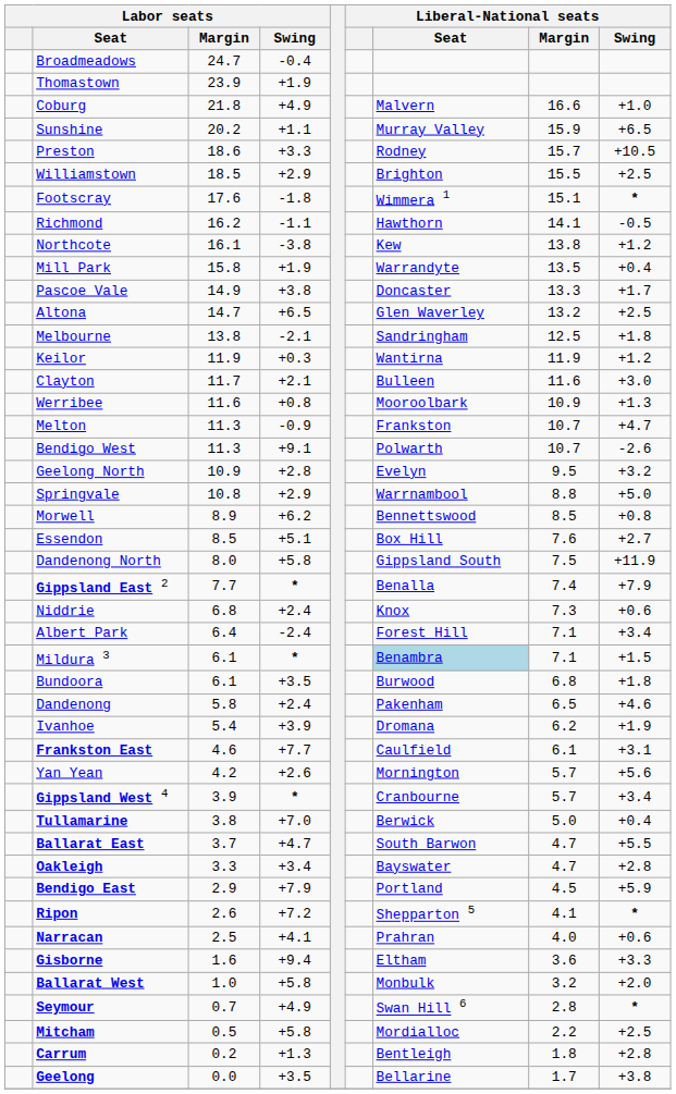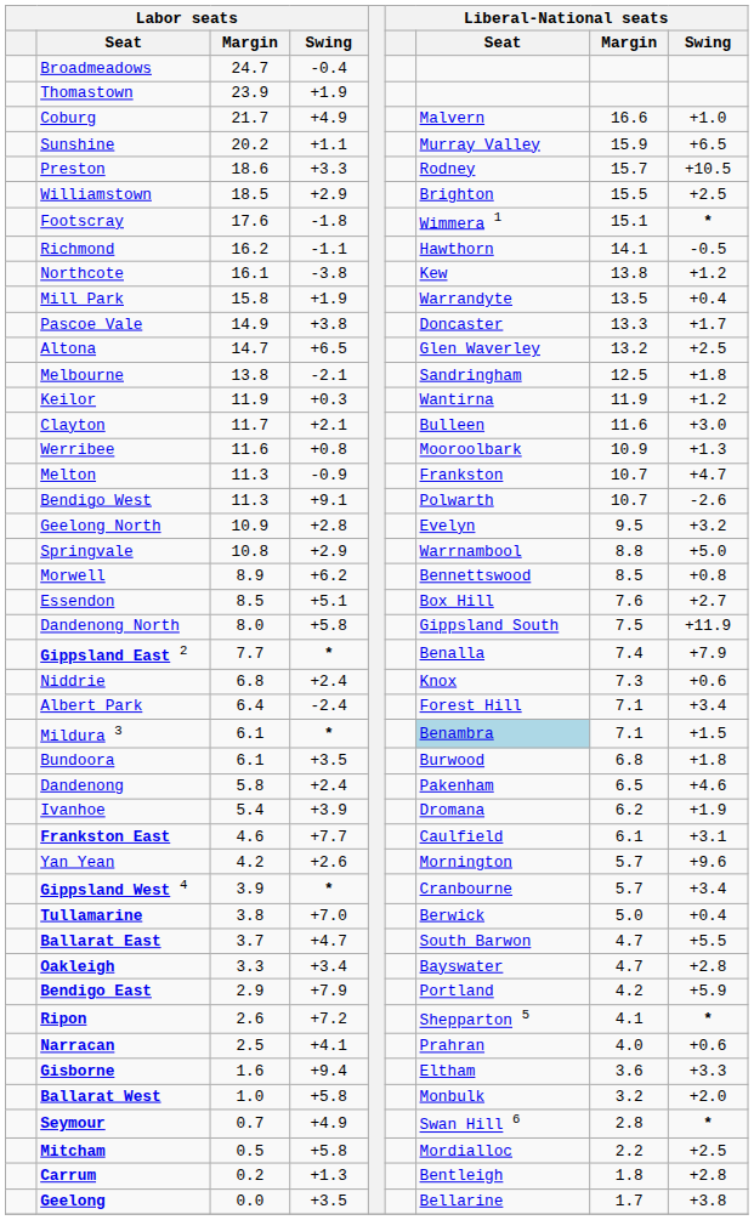Coburg | Labor seats / Margin: 21.8 -> 21.7
Yan Yean | Liberal-National seats / Swing: +5.6 -> +9.6
Bendigo East | Liberal-National seats / Margin: 4.5 -> 4.2
